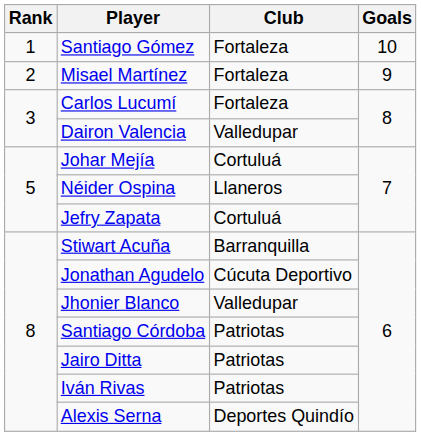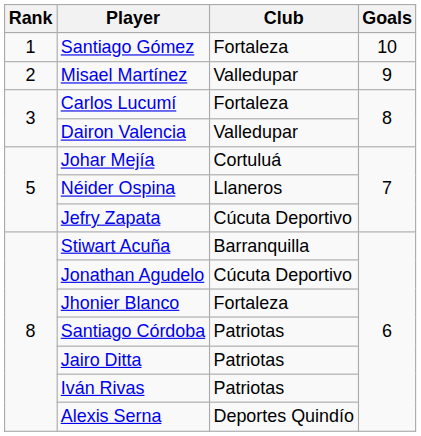Misael Martínez | Club: Fortaleza -> Valledupar
Jefry Zapata | Club: Cortuluá -> Cúcuta Deportivo
Jhonier Blanco | Club: Valledupar -> Fortaleza
